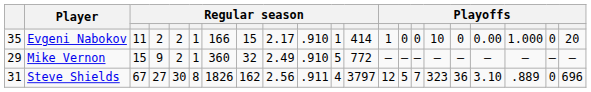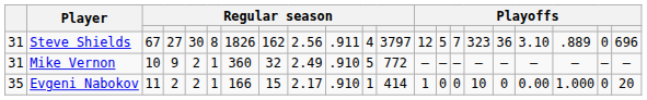rows swapped: Steve Shields <-> Evgeni Nabokov
Mike Vernon | column 1: 29 -> 31
Mike Vernon | column 3: 15 -> 10
